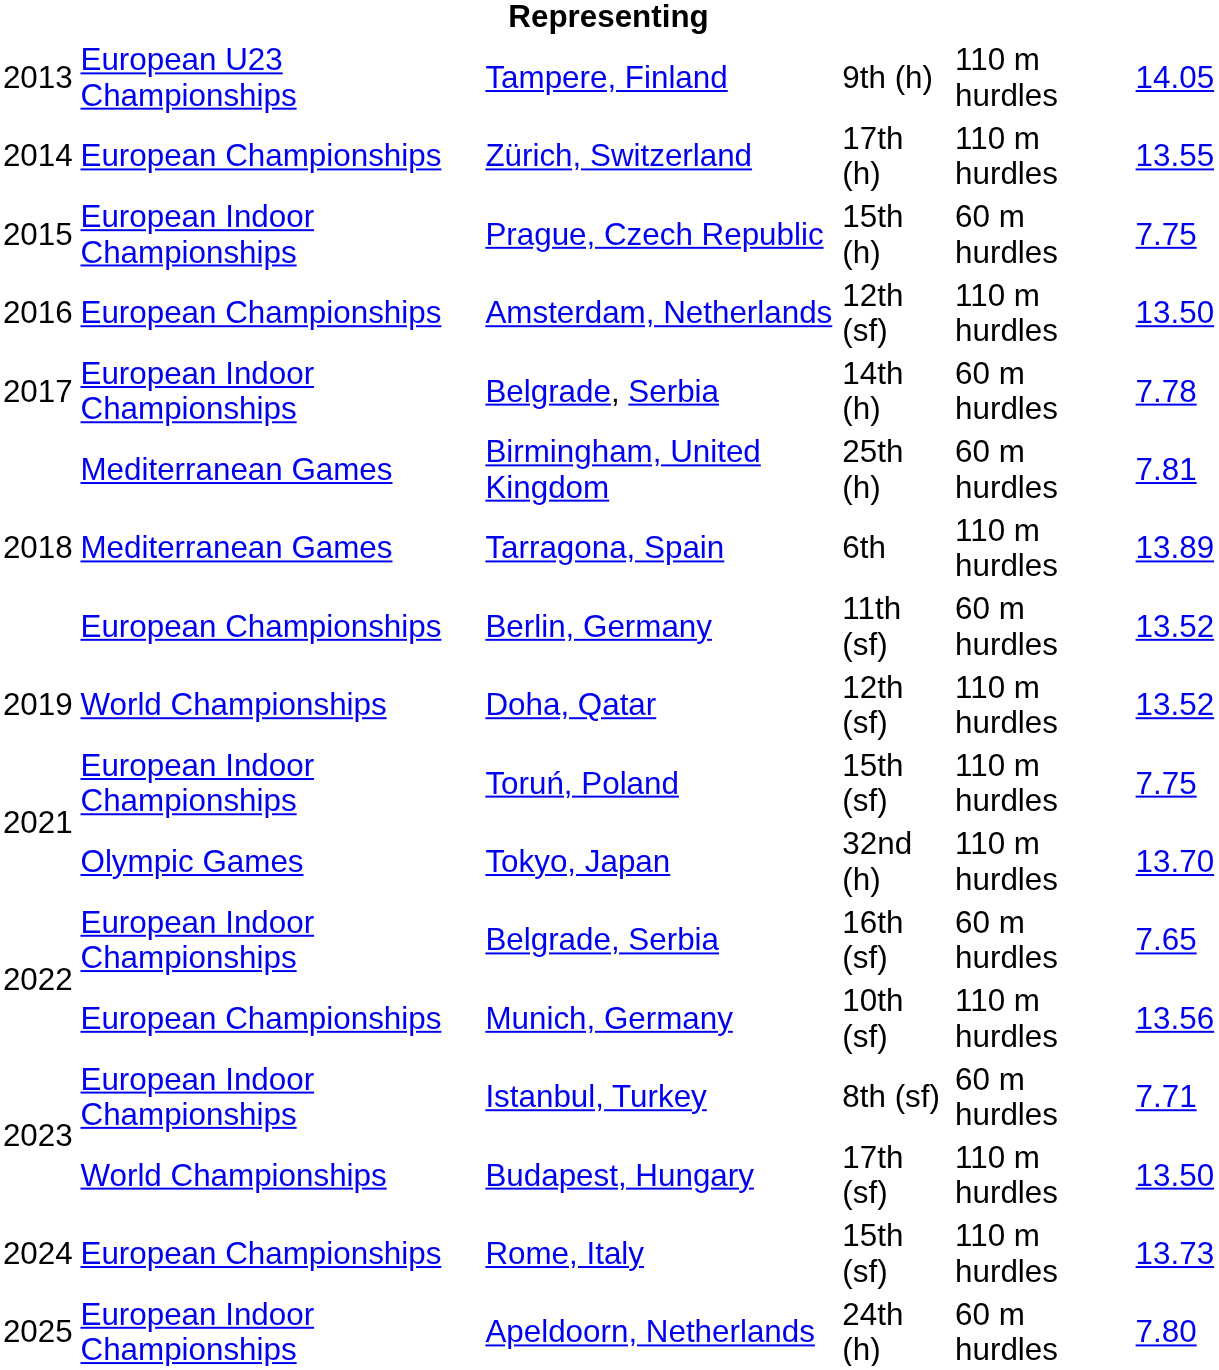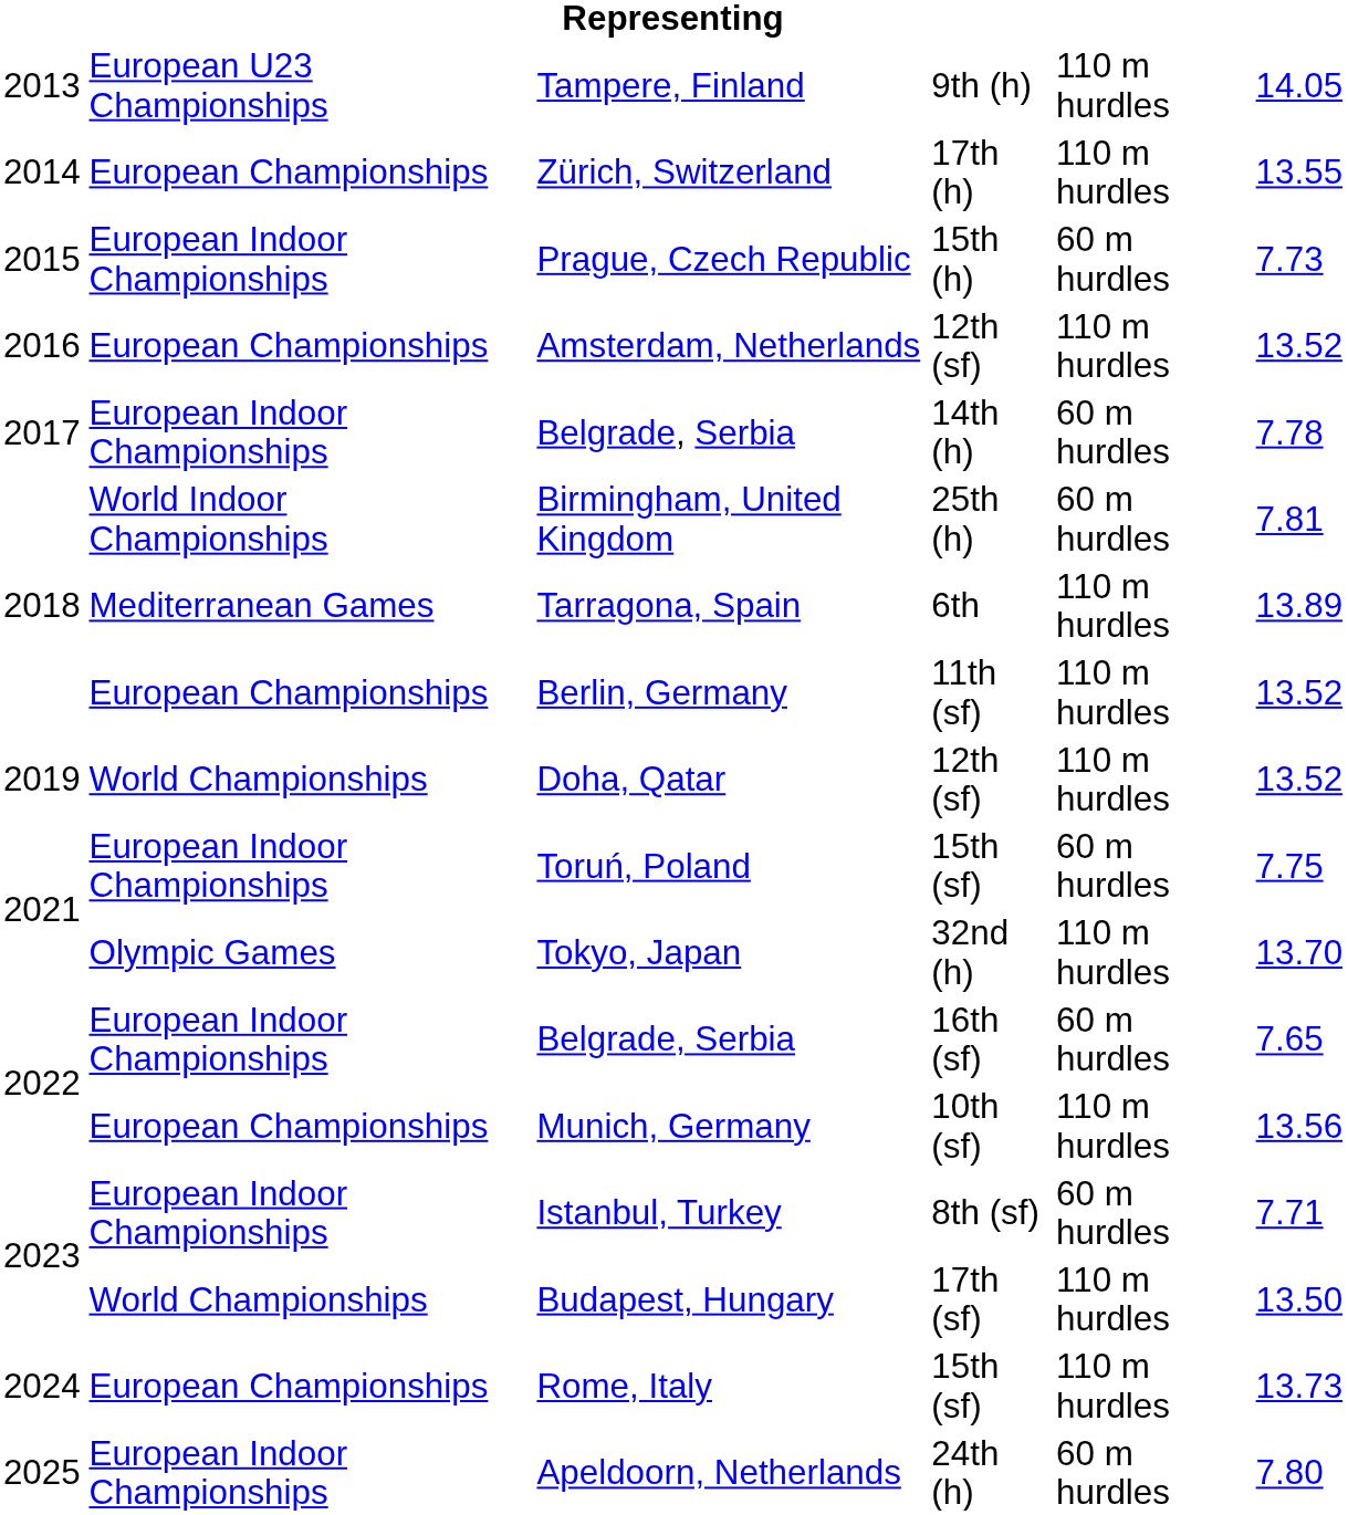Prague, Czech Republic | column 6: 7.75 -> 7.73
Amsterdam, Netherlands | column 6: 13.50 -> 13.52
Birmingham, United Kingdom | column 2: Mediterranean Games -> World Indoor Championships
Berlin, Germany | column 5: 60 m hurdles -> 110 m hurdles
Toruń, Poland | column 5: 110 m hurdles -> 60 m hurdles
